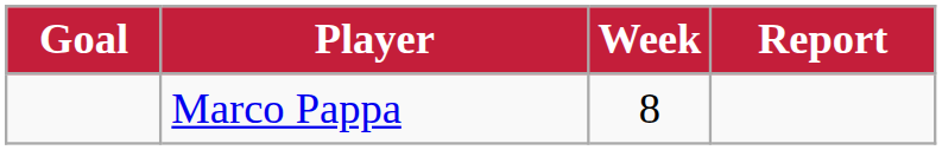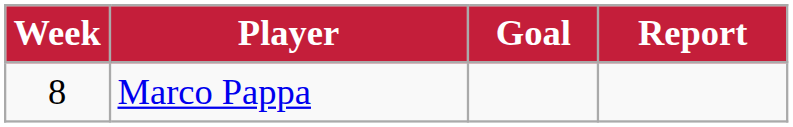columns swapped: Week <-> Goal
